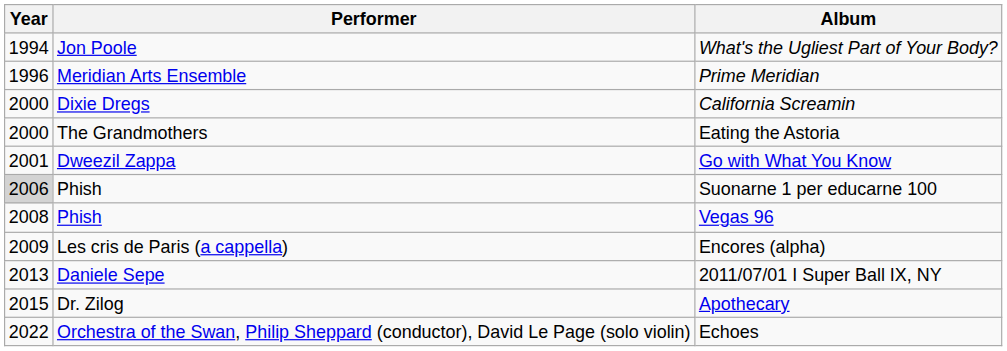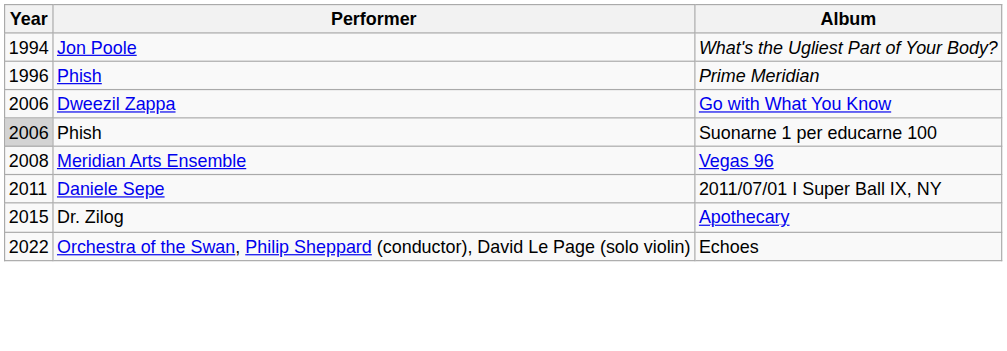Prime Meridian | Performer: Meridian Arts Ensemble -> Phish
- row: 2000 | Dixie Dregs | California Screamin
- row: 2000 | The Grandmothers | Eating the Astoria
Go with What You Know | Year: 2001 -> 2006
Vegas 96 | Performer: Phish -> Meridian Arts Ensemble
- row: 2009 | Les cris de Paris (a cappella) | Encores (alpha)
2011/07/01 I Super Ball IX, NY | Year: 2013 -> 2011
